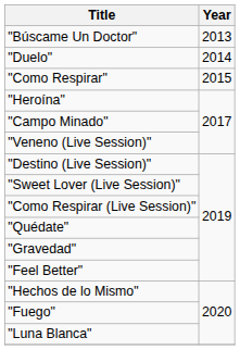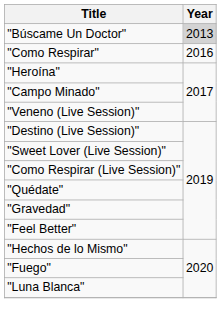"Búscame Un Doctor" | Year: no background -> lightgrey background
- row: "Duelo" | 2014
"Como Respirar" | Year: 2015 -> 2016
